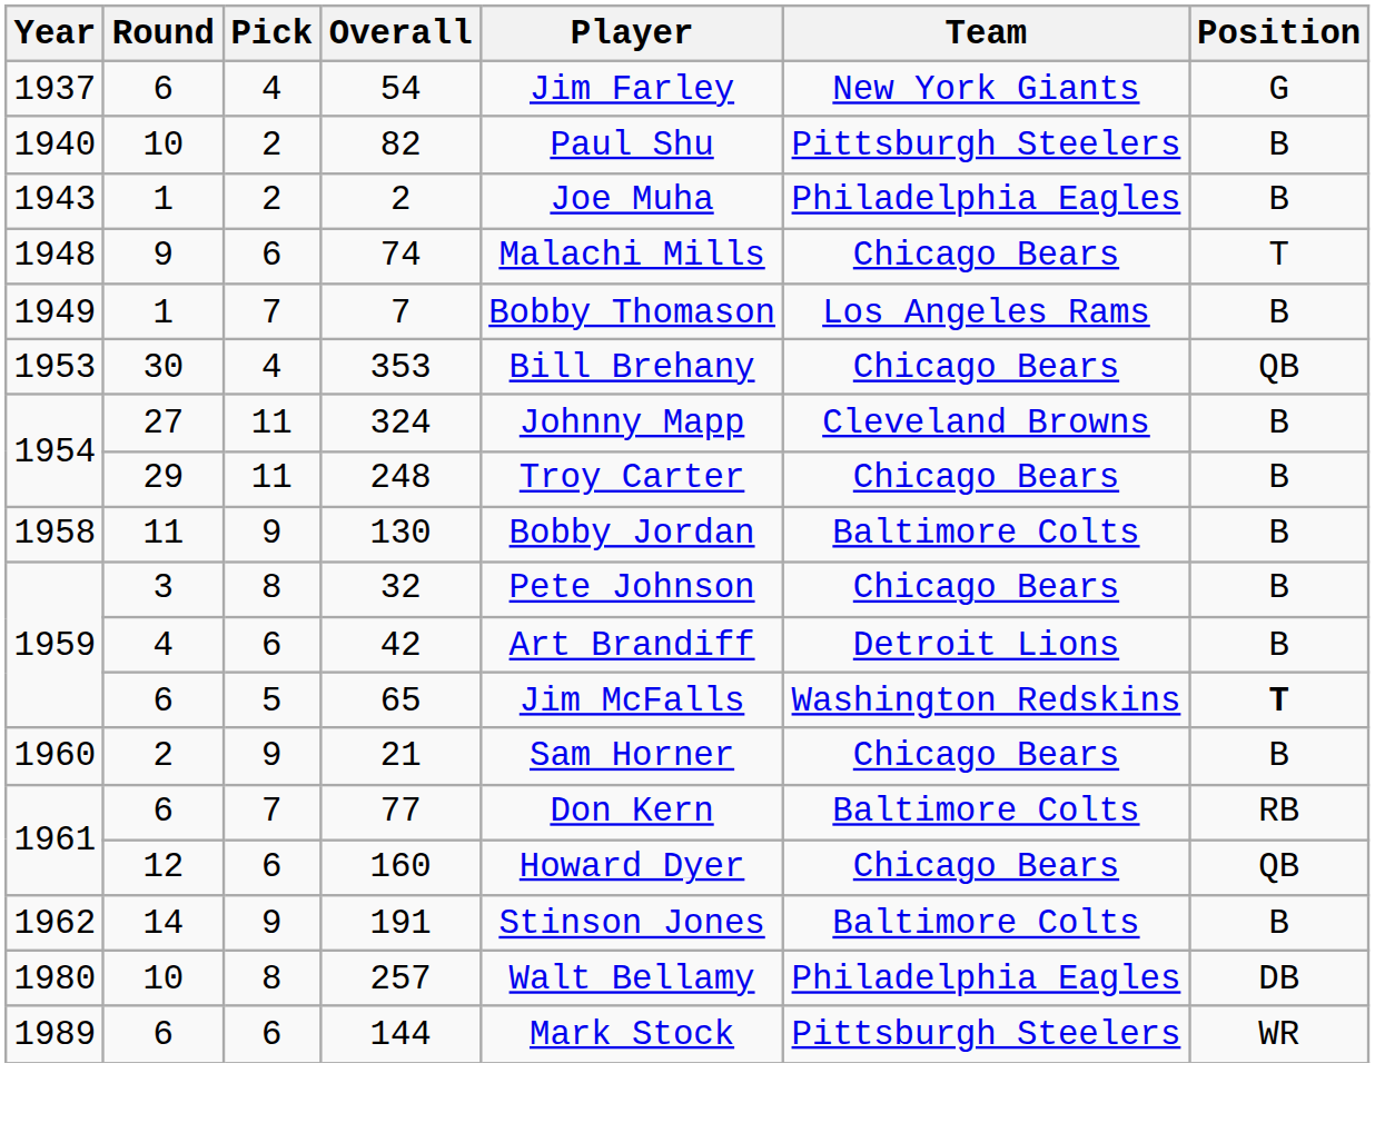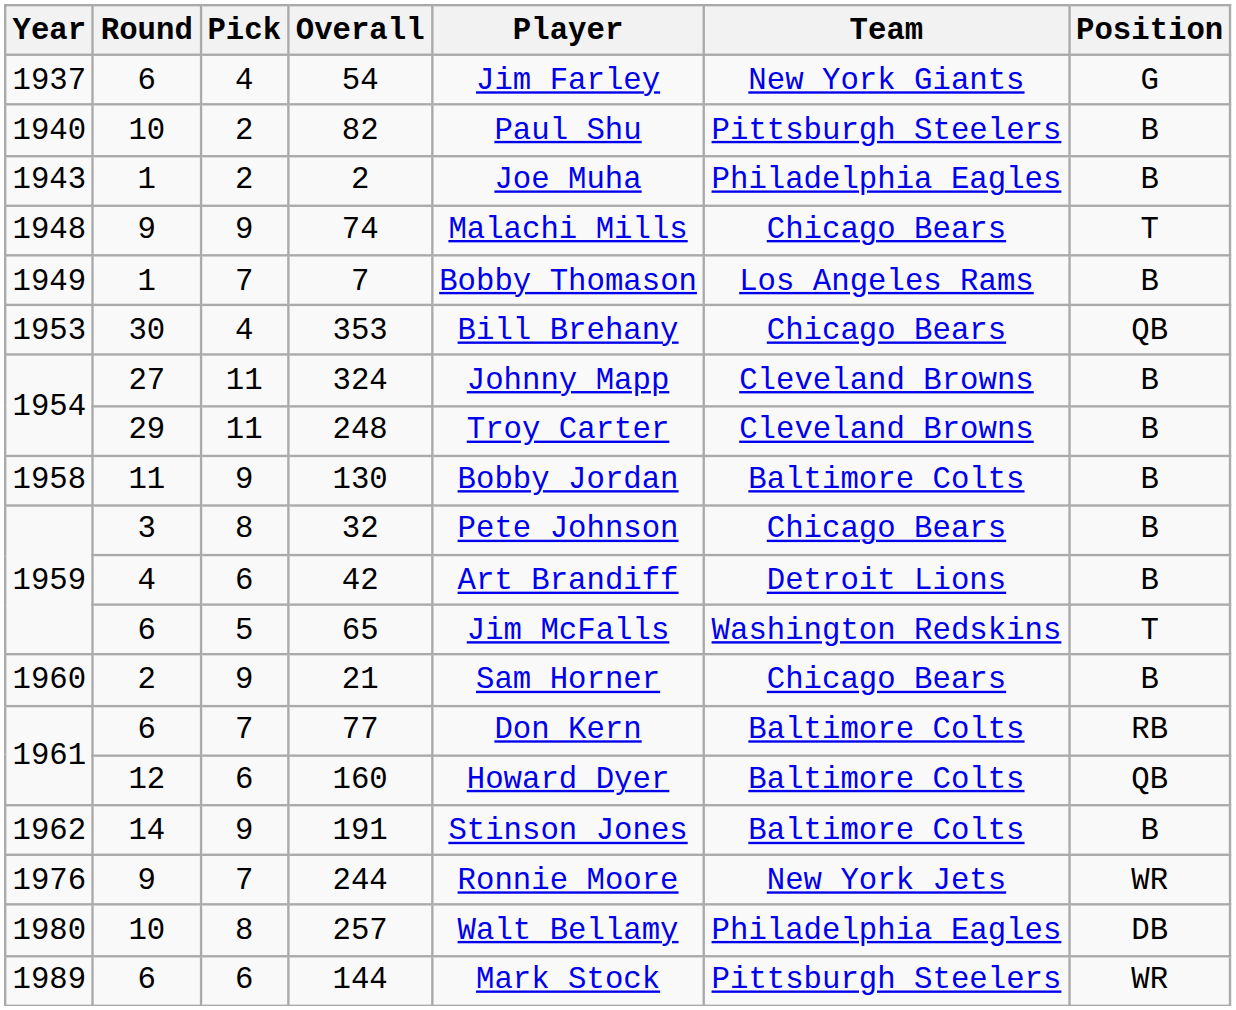74 | Pick: 6 -> 9
248 | Team: Chicago Bears -> Cleveland Browns
65 | Position: bold -> normal
160 | Team: Chicago Bears -> Baltimore Colts
+ row: 1976 | 9 | 7 | 244 | Ronnie Moore | New York Jets | WR
